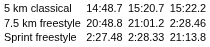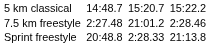7.5 km freestyle | column 3: 20:48.8 -> 2:27.48
Sprint freestyle | column 3: 2:27.48 -> 20:48.8
